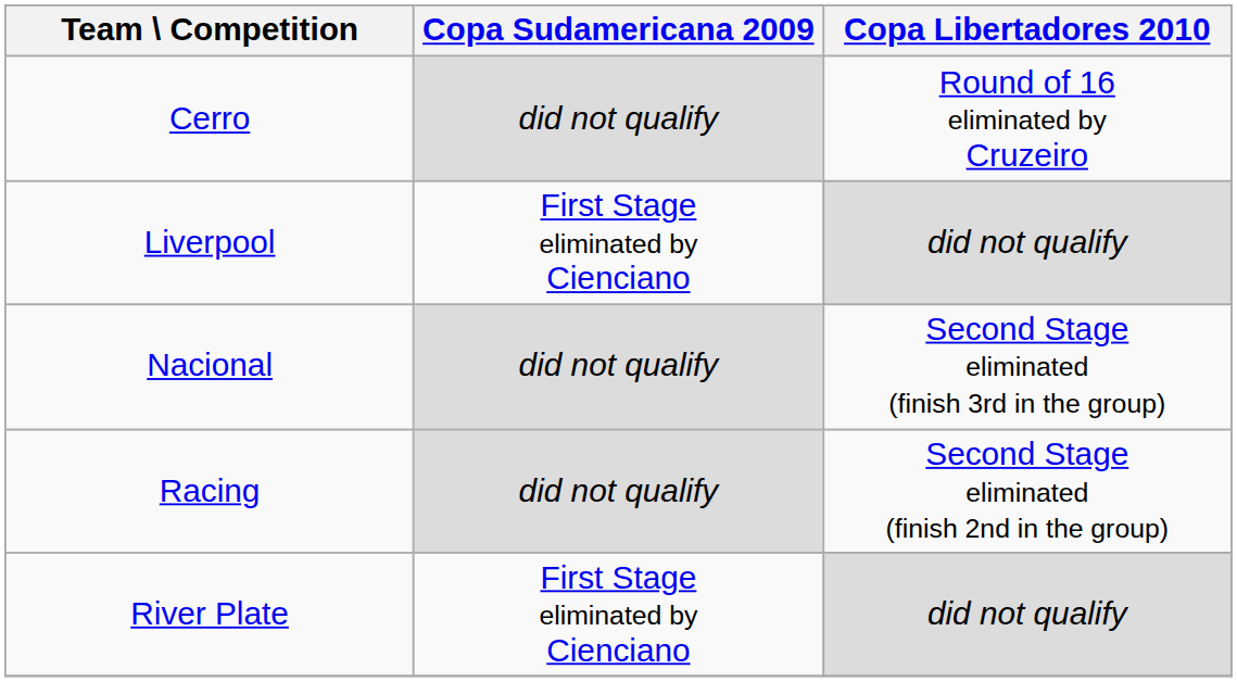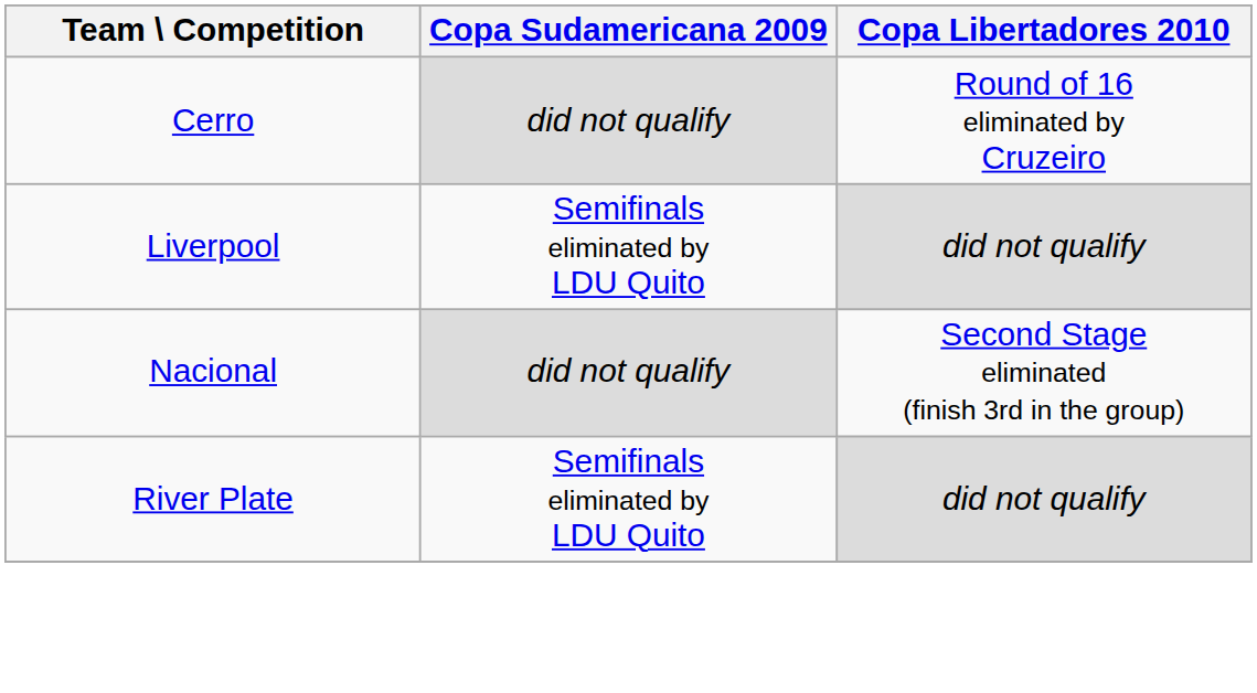Liverpool | Copa Sudamericana 2009: First Stage eliminated by Cienciano -> Semifinals eliminated by LDU Quito
- row: Racing | did not qualify | Second Stage eliminated (finish 2nd in the group)
River Plate | Copa Sudamericana 2009: First Stage eliminated by Cienciano -> Semifinals eliminated by LDU Quito
